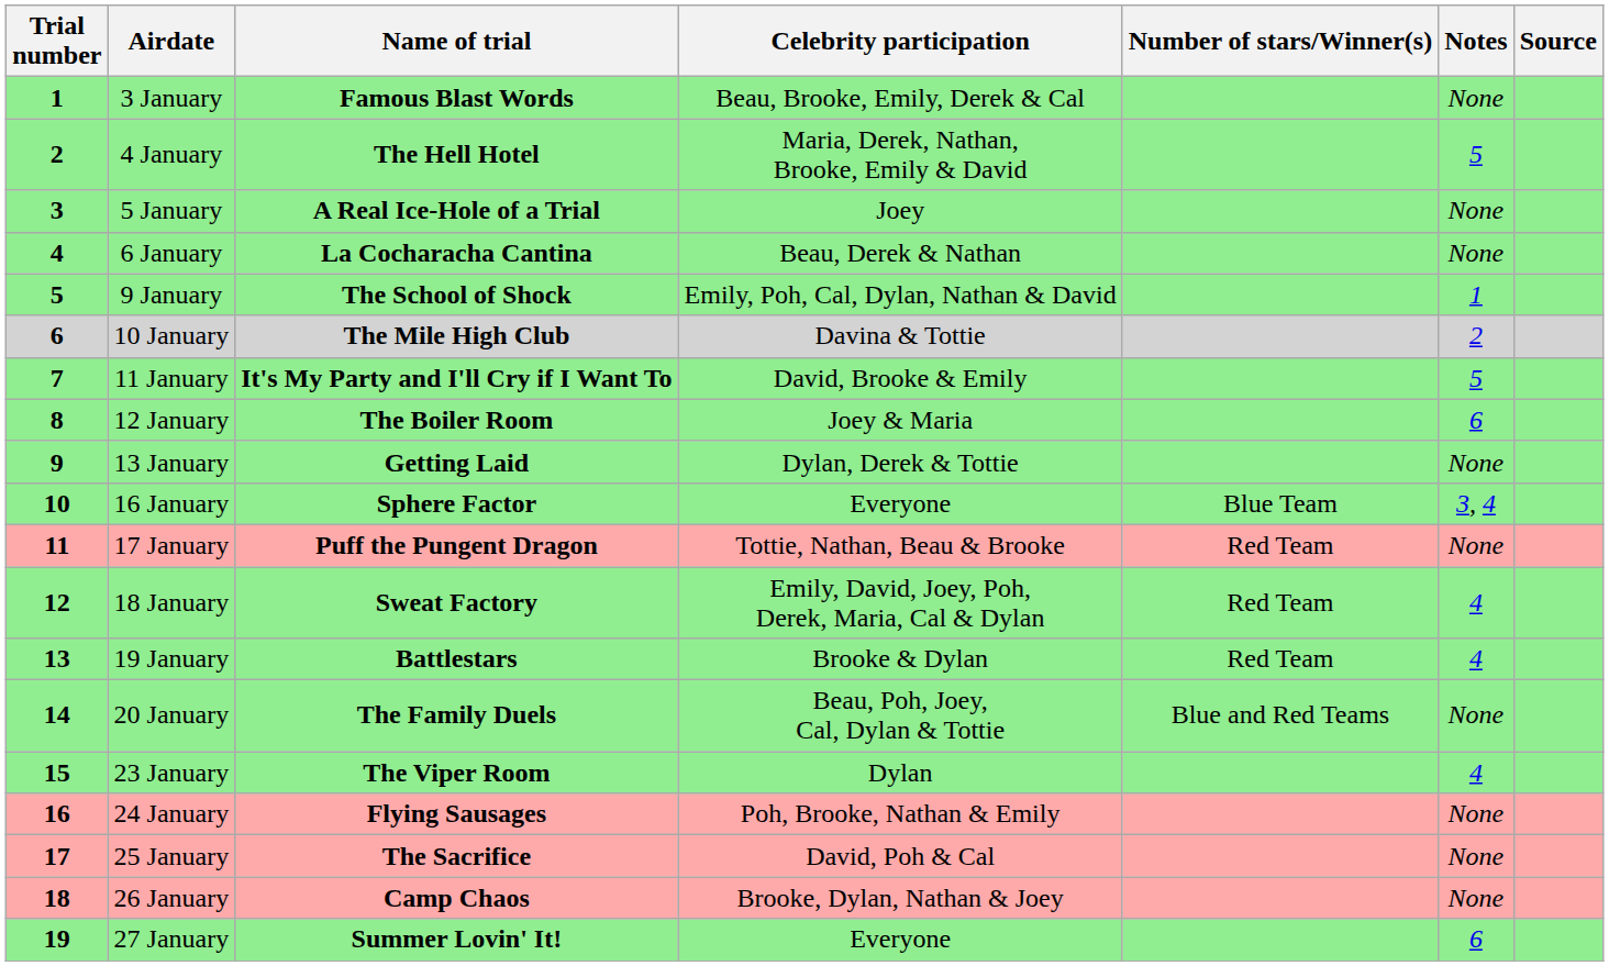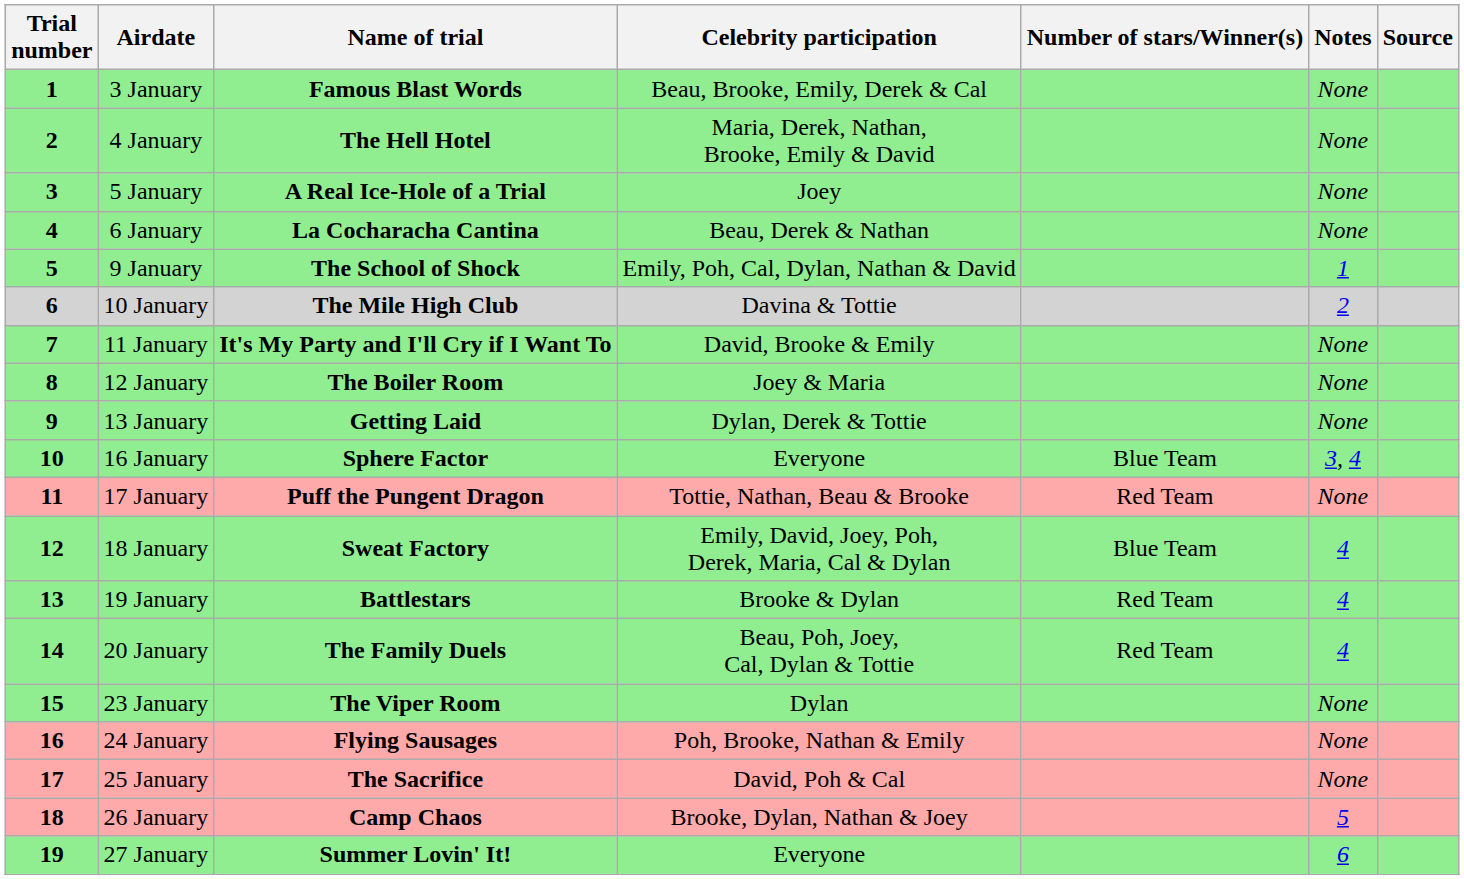4 January | Notes: 5 -> None
11 January | Notes: 5 -> None
12 January | Notes: 6 -> None
18 January | Number of stars/Winner(s): Red Team -> Blue Team
20 January | Number of stars/Winner(s): Blue and Red Teams -> Red Team
20 January | Notes: None -> 4
23 January | Notes: 4 -> None
26 January | Notes: None -> 5
